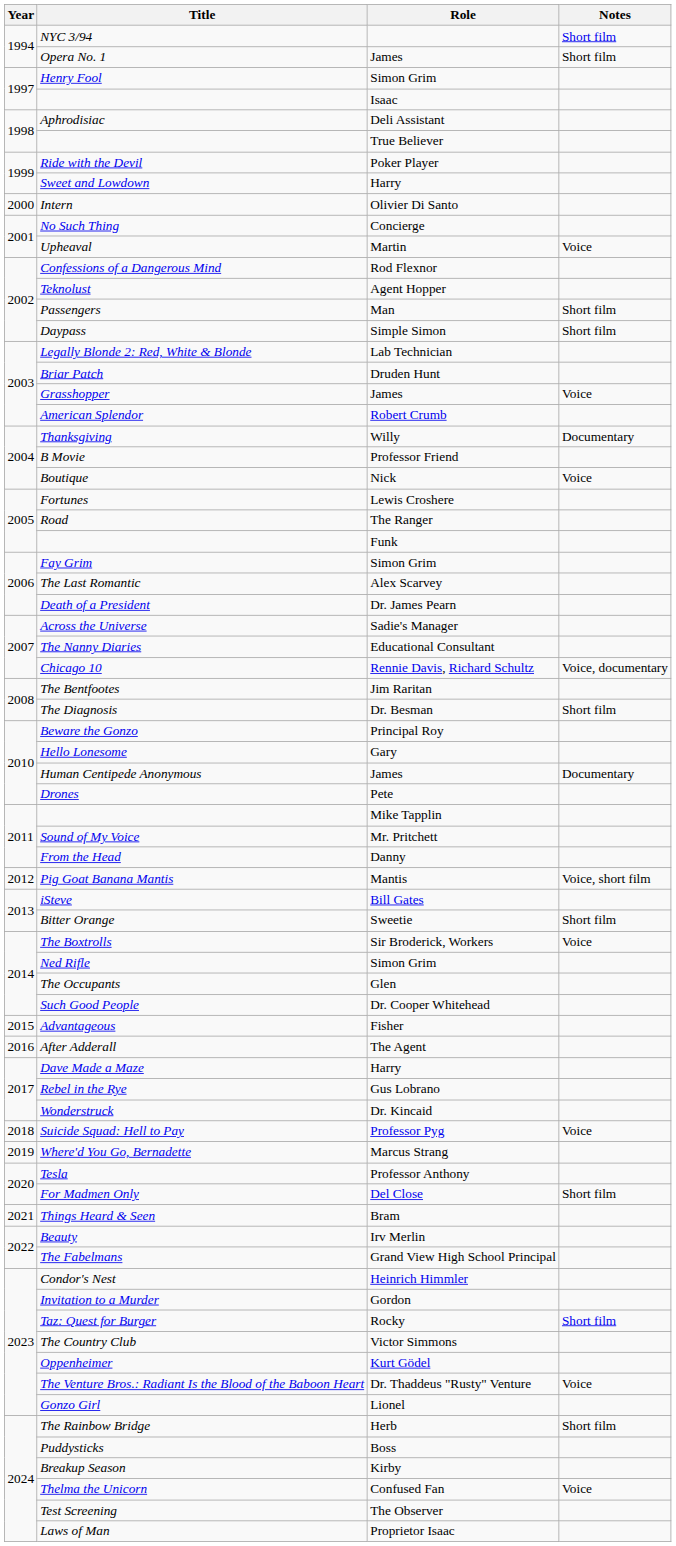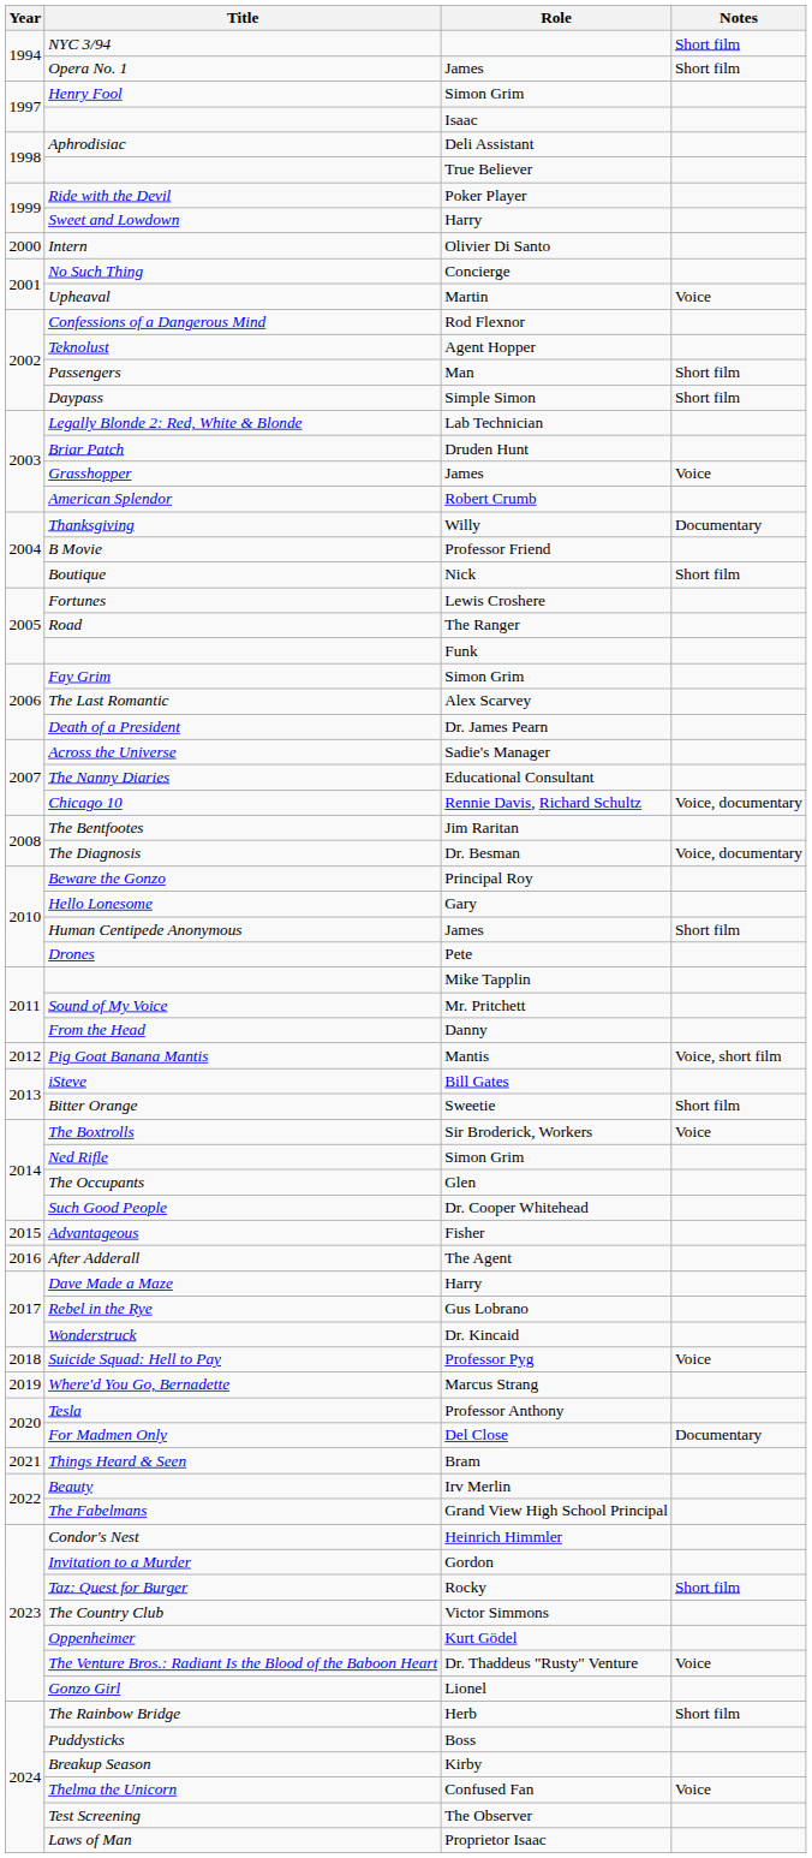Boutique | Notes: Voice -> Short film
The Diagnosis | Notes: Short film -> Voice, documentary
Human Centipede Anonymous | Notes: Documentary -> Short film
For Madmen Only | Notes: Short film -> Documentary
